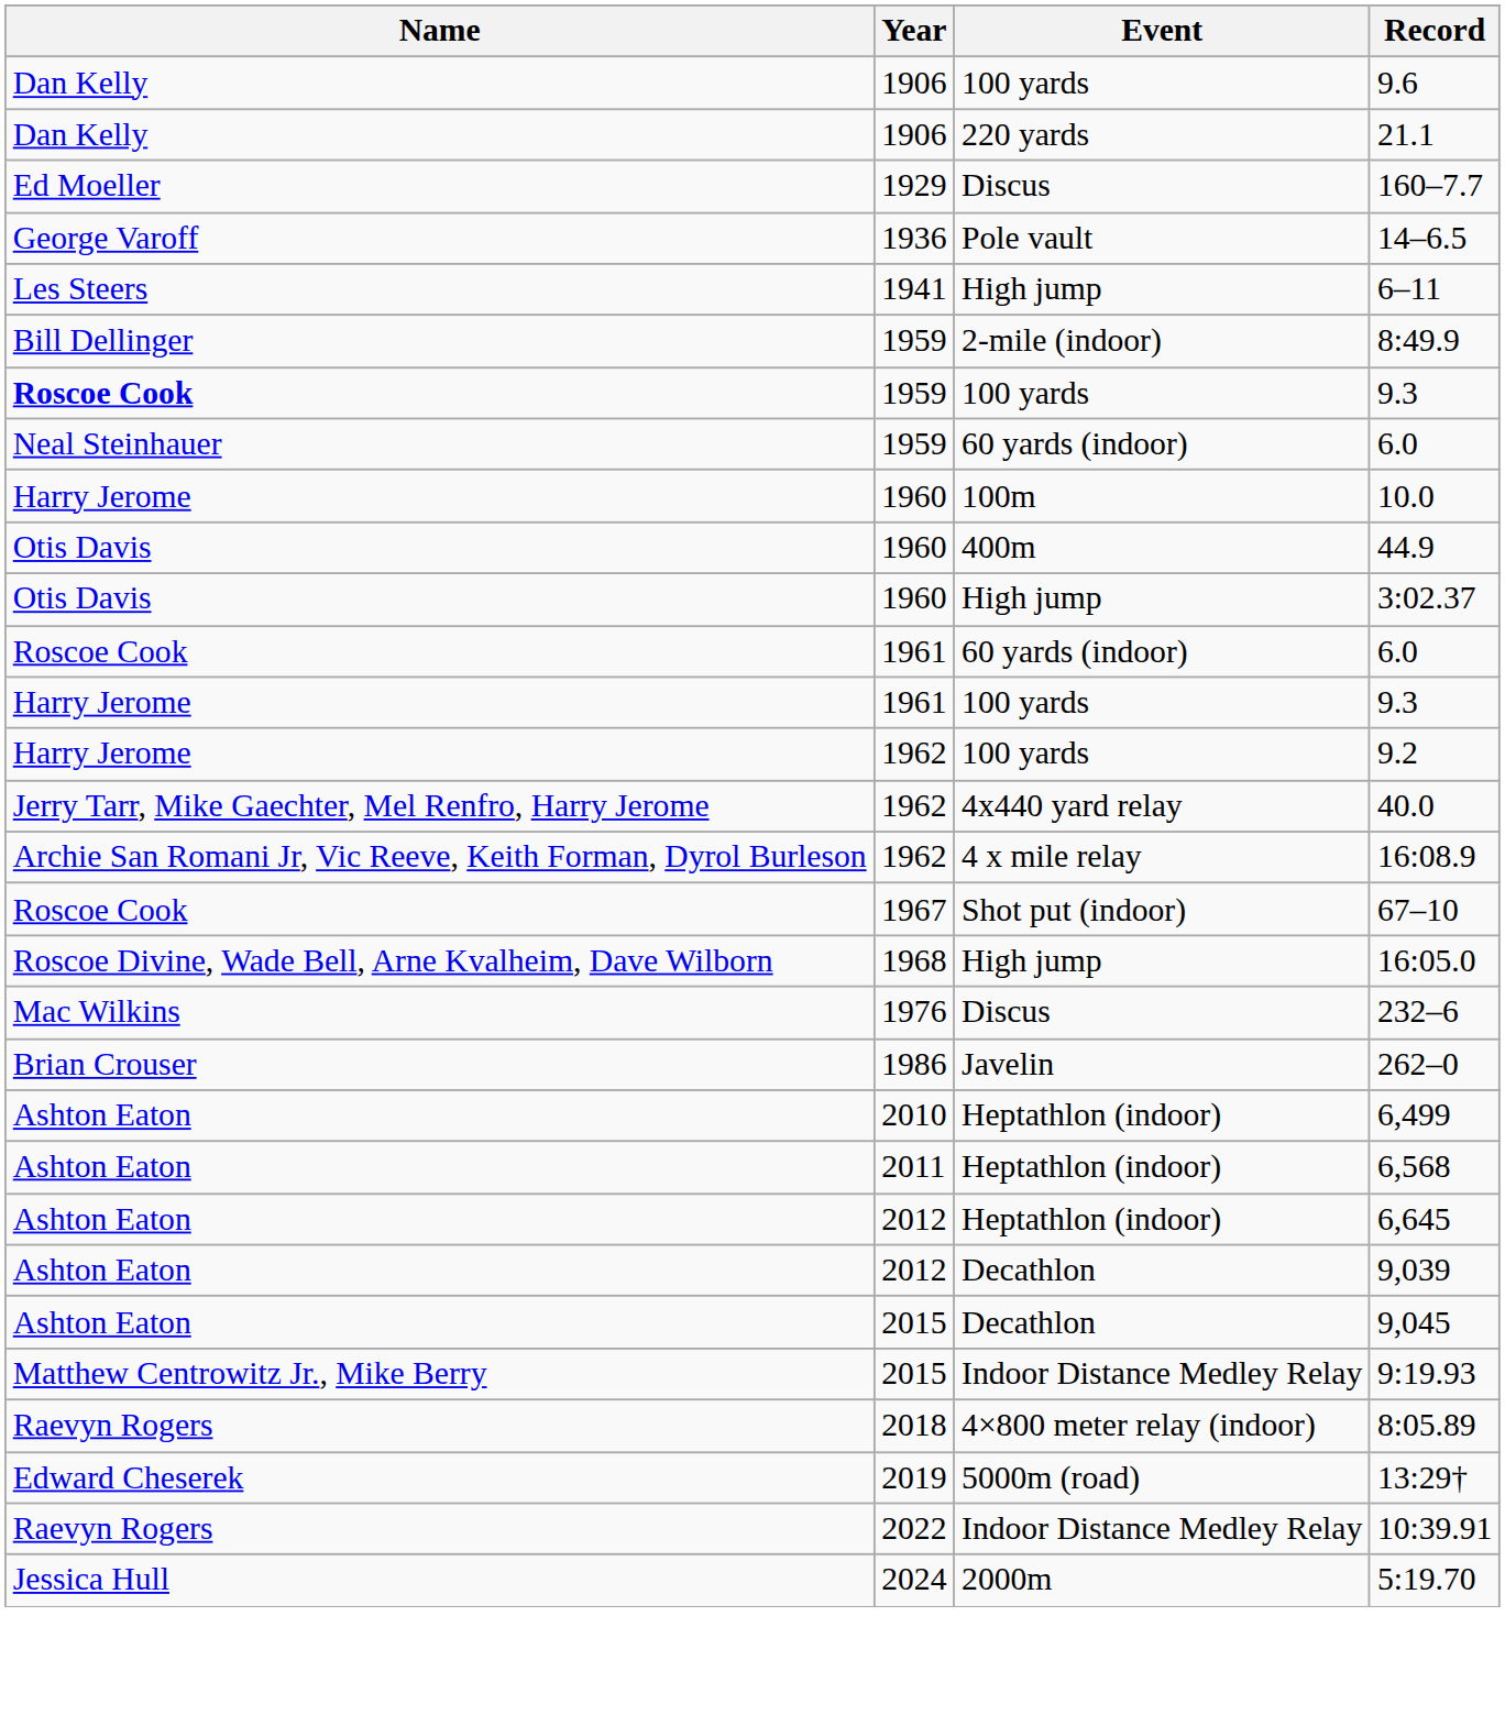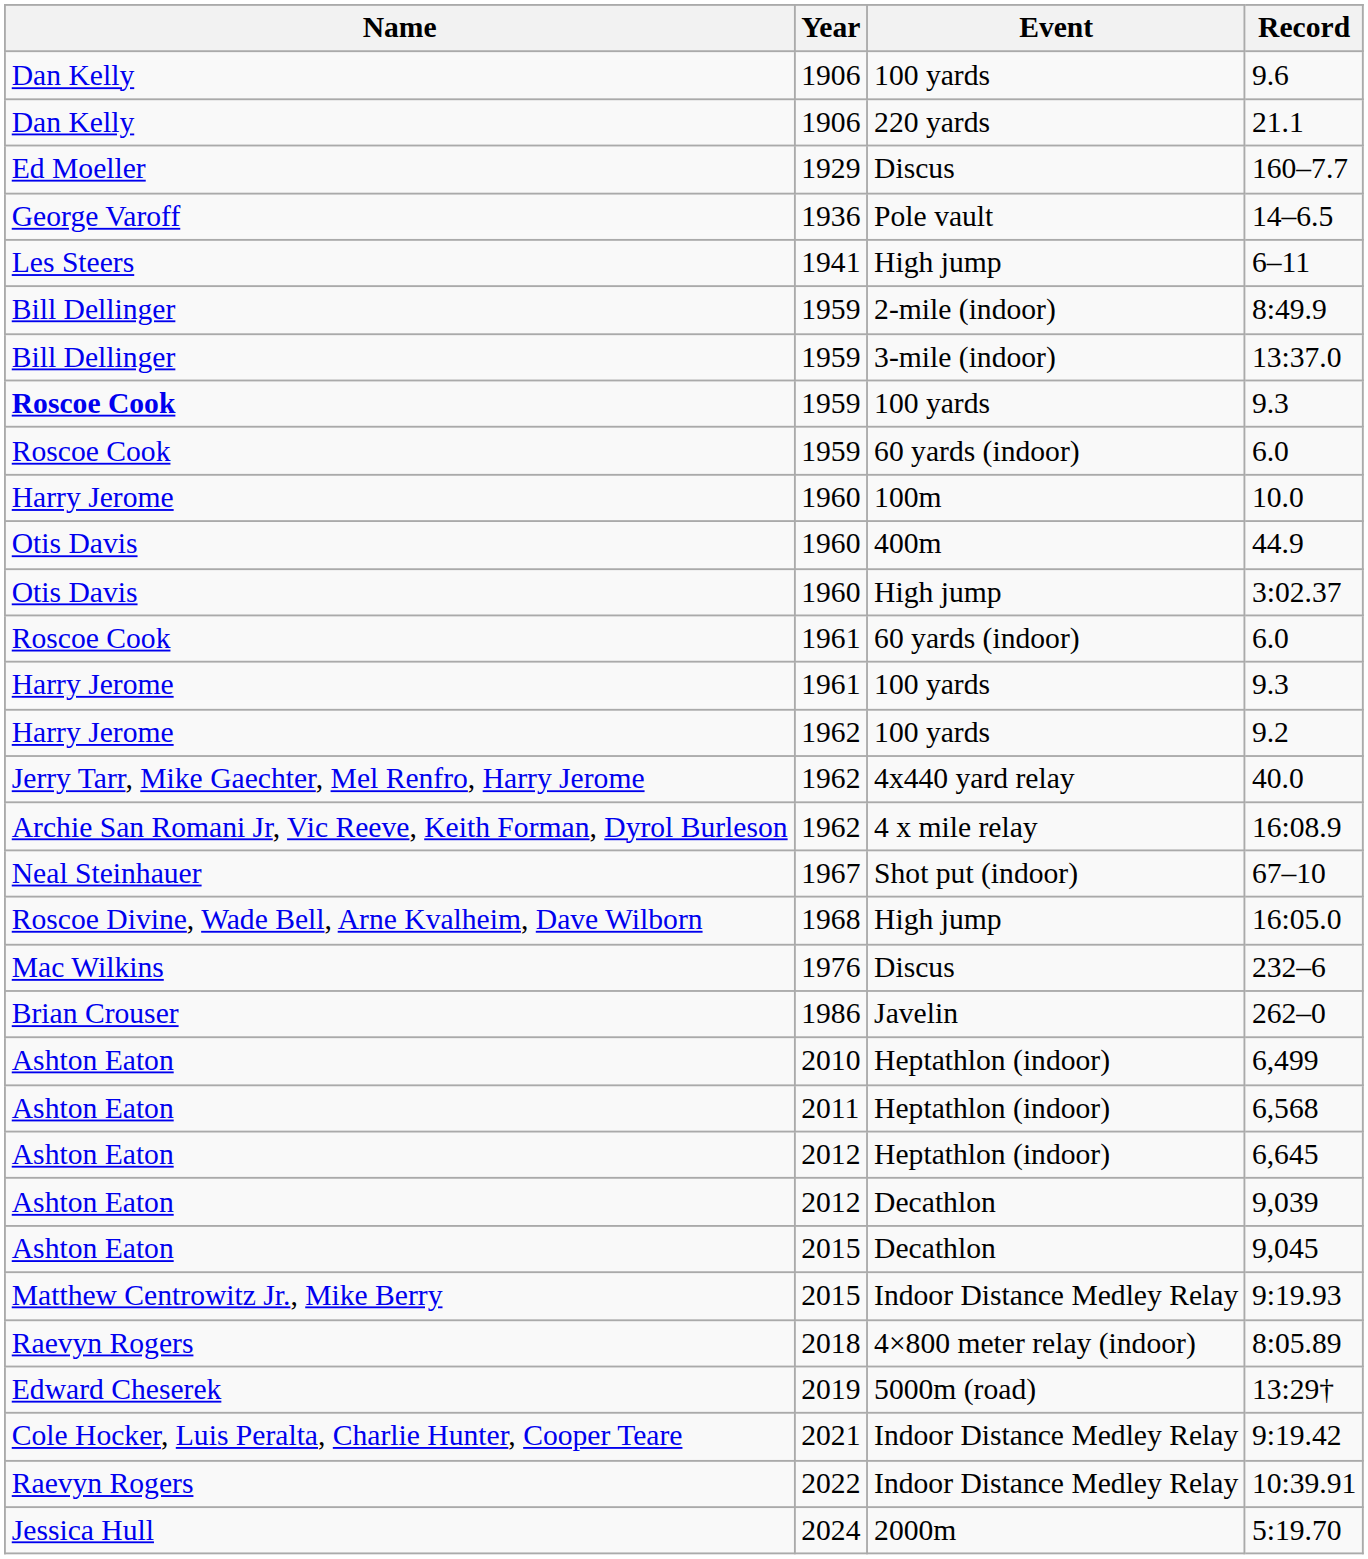+ row: Bill Dellinger | 1959 | 3-mile (indoor) | 13:37.0
1959 / 6.0 | Name: Neal Steinhauer -> Roscoe Cook
67–10 | Name: Roscoe Cook -> Neal Steinhauer
+ row: Cole Hocker, Luis Peralta, Charlie Hunter, Cooper Teare | 2021 | Indoor Distance Medley Relay | 9:19.42
